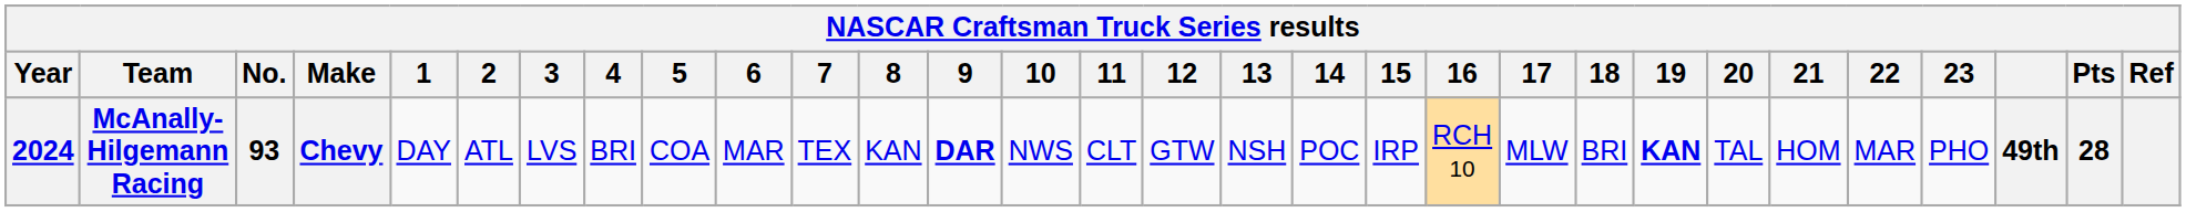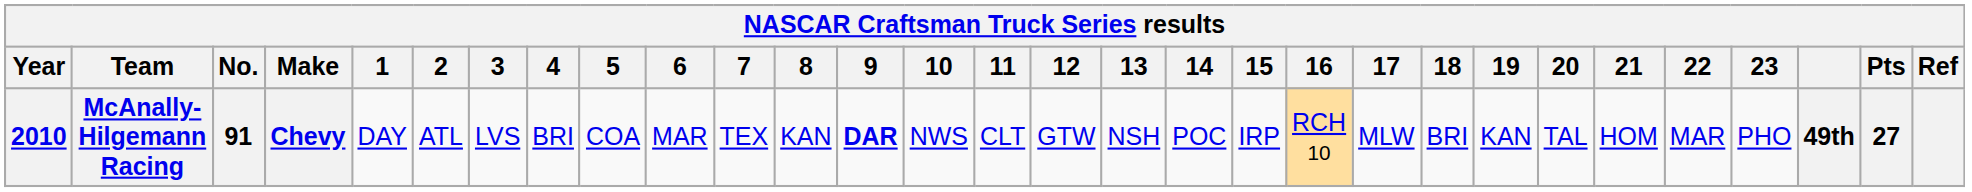McAnally-Hilgemann Racing | Year: 2024 -> 2010
McAnally-Hilgemann Racing | No.: 93 -> 91
McAnally-Hilgemann Racing | 19: bold -> normal
McAnally-Hilgemann Racing | Pts: 28 -> 27
